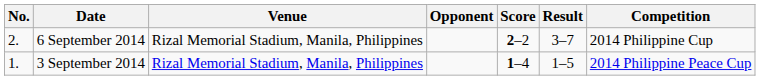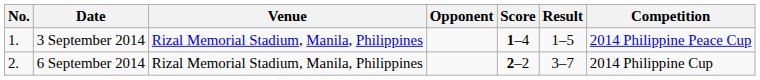rows swapped: 3 September 2014 <-> 6 September 2014
